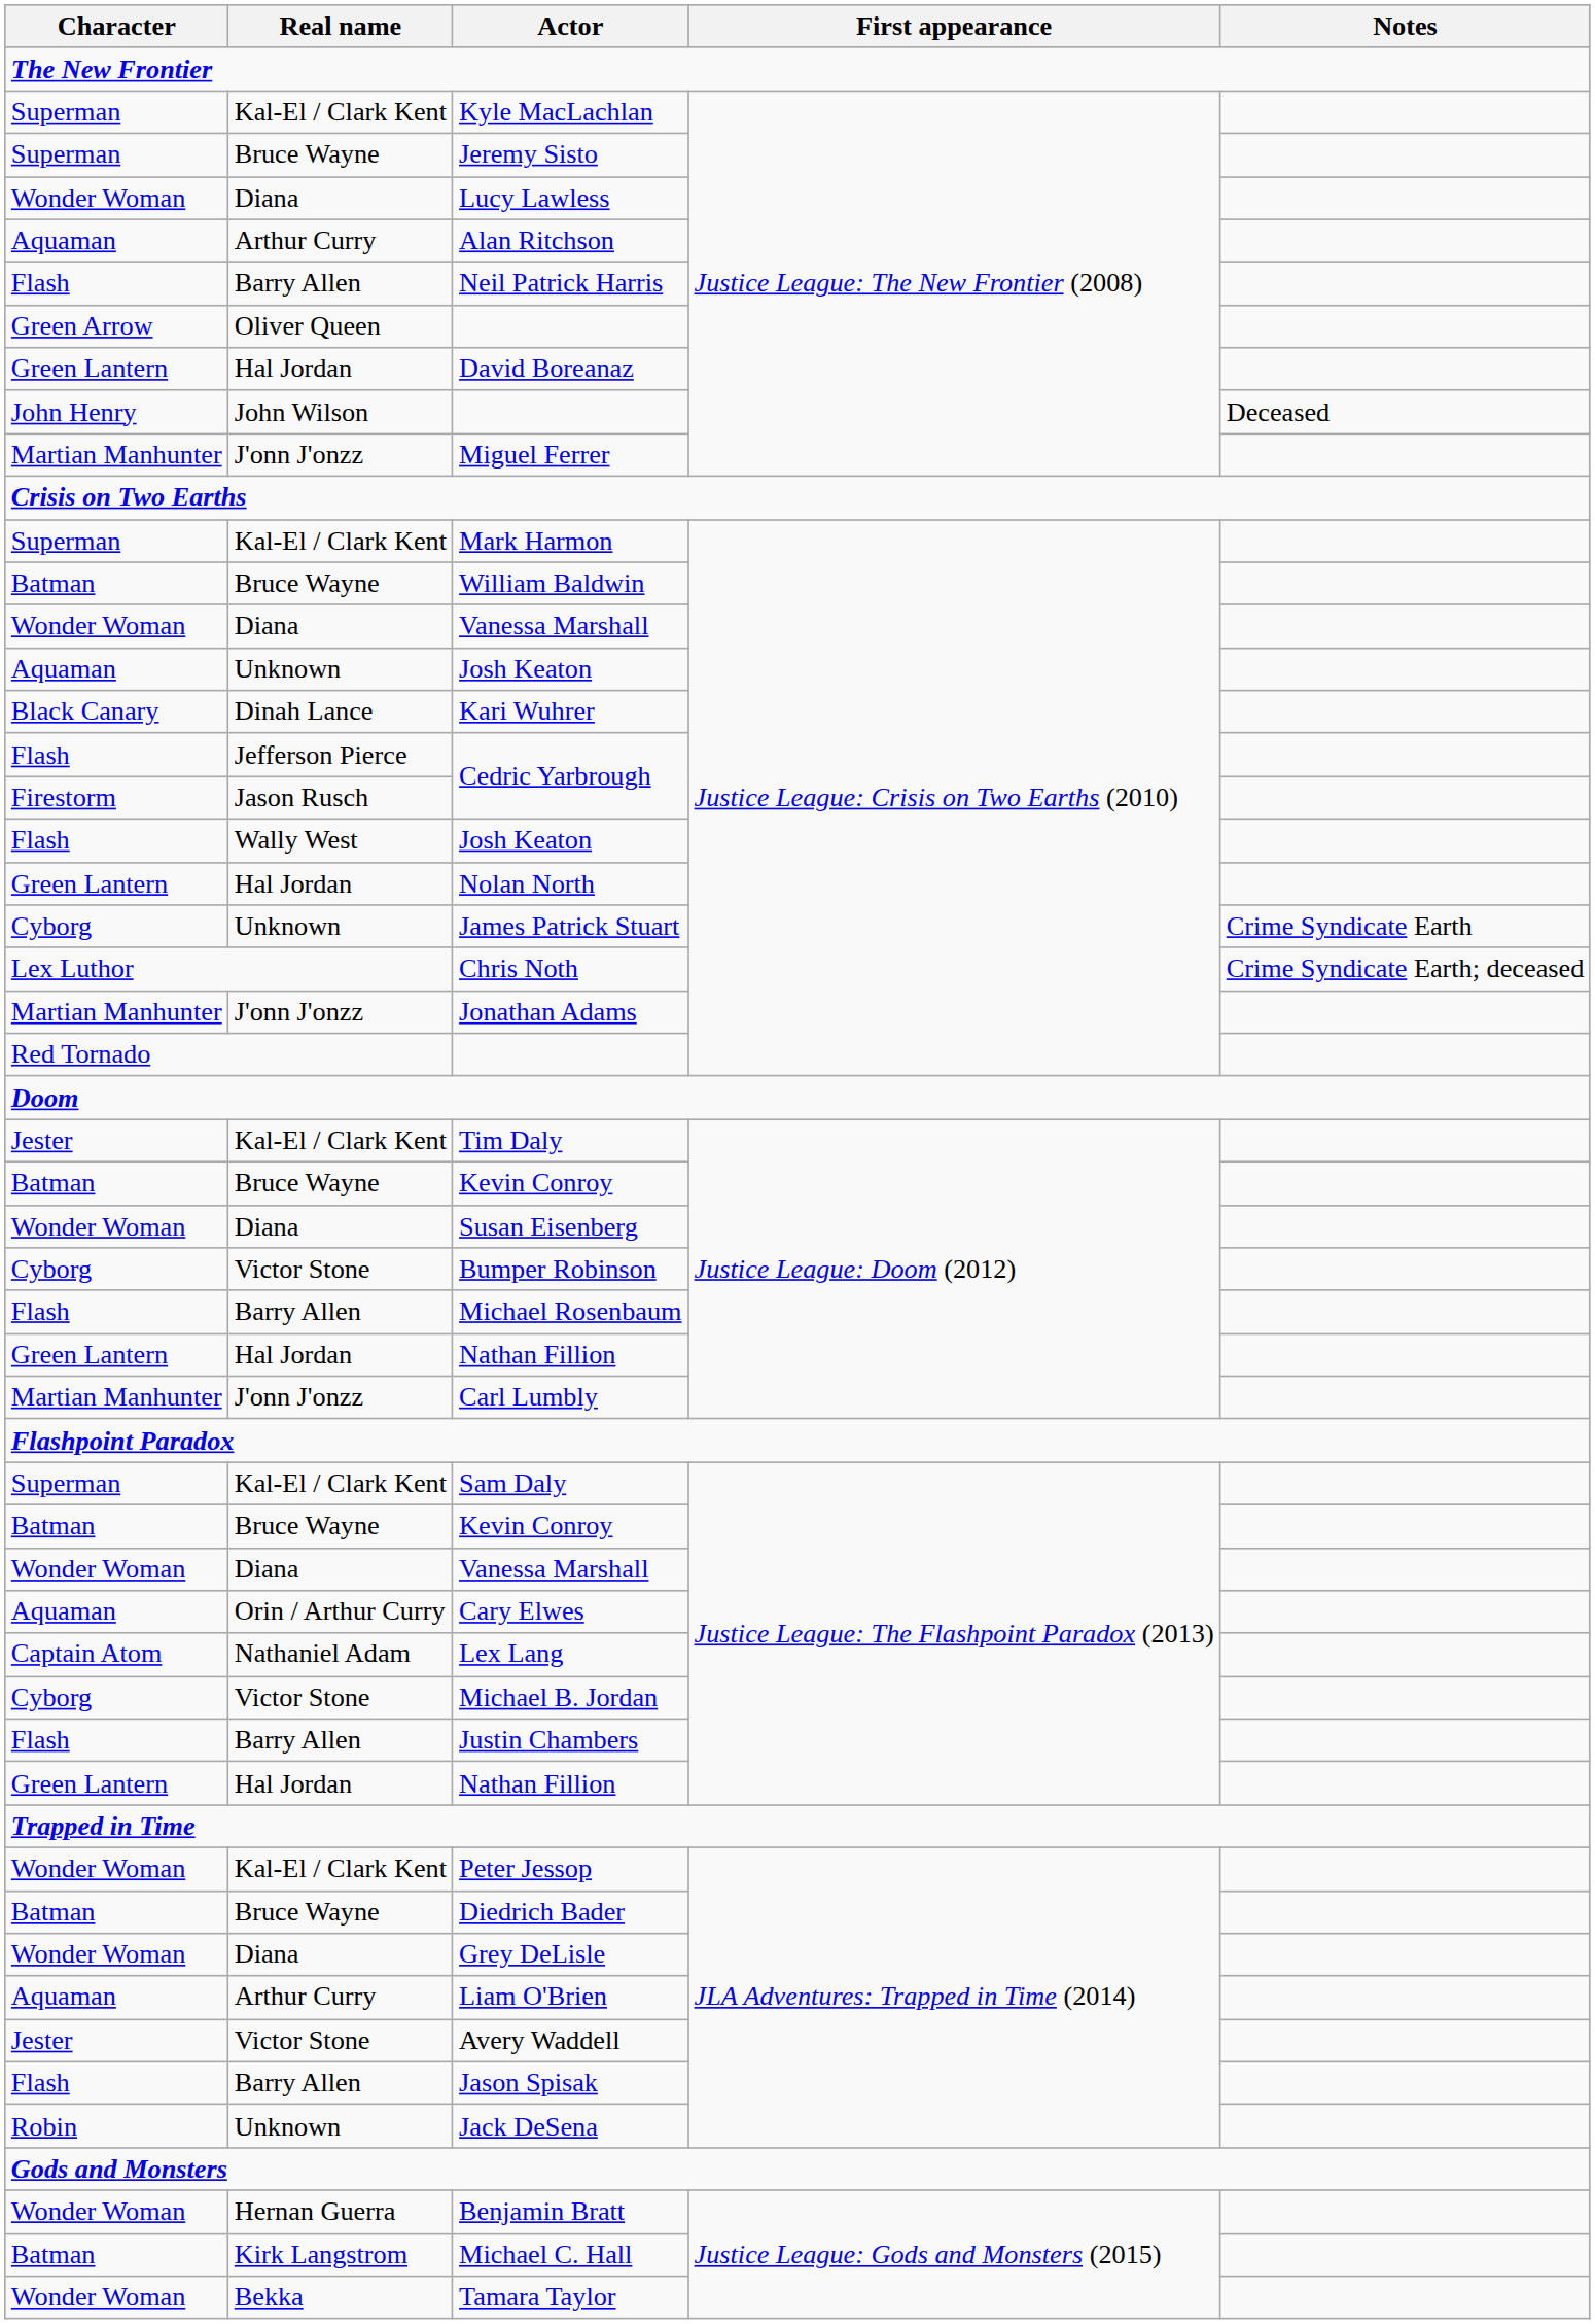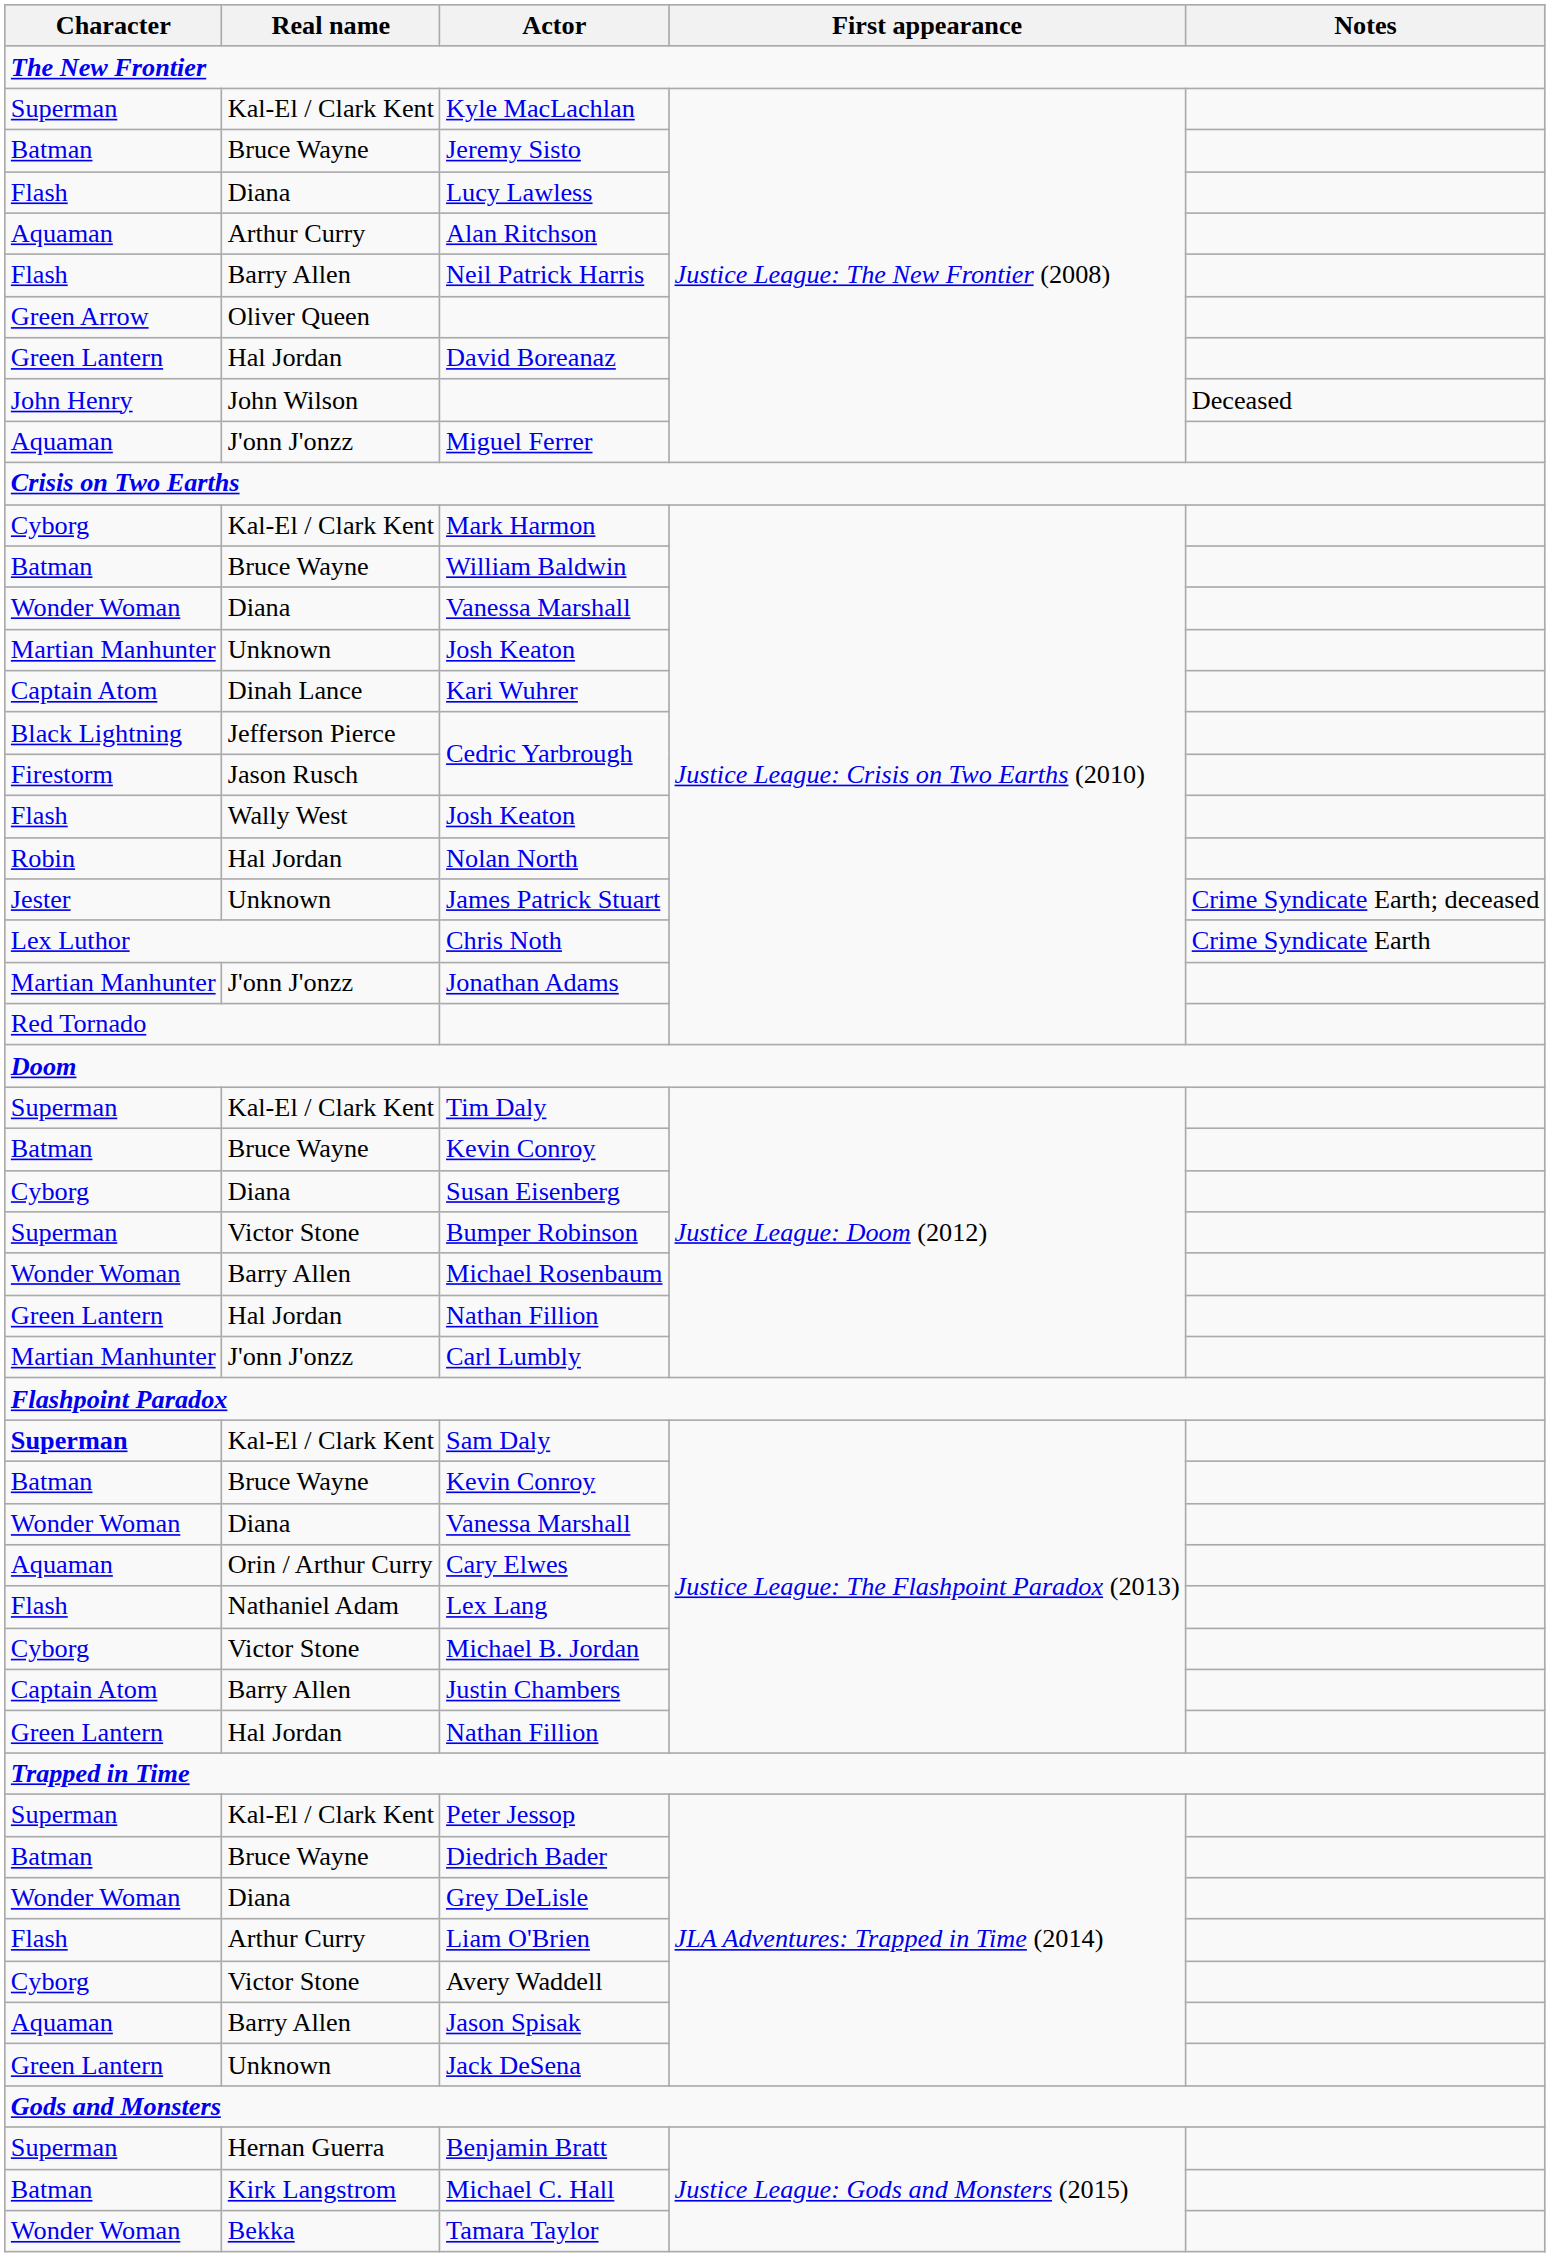Jeremy Sisto | Character: Superman -> Batman
Lucy Lawless | Character: Wonder Woman -> Flash
Miguel Ferrer | Character: Martian Manhunter -> Aquaman
Mark Harmon | Character: Superman -> Cyborg
Unknown / Josh Keaton | Character: Aquaman -> Martian Manhunter
Kari Wuhrer | Character: Black Canary -> Captain Atom
Jefferson Pierce / Cedric Yarbrough | Character: Flash -> Black Lightning
Nolan North | Character: Green Lantern -> Robin
James Patrick Stuart | Character: Cyborg -> Jester
James Patrick Stuart | Notes: Crime Syndicate Earth -> Crime Syndicate Earth; deceased
Chris Noth | Notes: Crime Syndicate Earth; deceased -> Crime Syndicate Earth
Tim Daly | Character: Jester -> Superman
Susan Eisenberg | Character: Wonder Woman -> Cyborg
Bumper Robinson | Character: Cyborg -> Superman
Michael Rosenbaum | Character: Flash -> Wonder Woman
Sam Daly | Character: normal -> bold
Lex Lang | Character: Captain Atom -> Flash
Justin Chambers | Character: Flash -> Captain Atom
Peter Jessop | Character: Wonder Woman -> Superman
Liam O'Brien | Character: Aquaman -> Flash
Avery Waddell | Character: Jester -> Cyborg
Jason Spisak | Character: Flash -> Aquaman
Jack DeSena | Character: Robin -> Green Lantern
Benjamin Bratt | Character: Wonder Woman -> Superman
